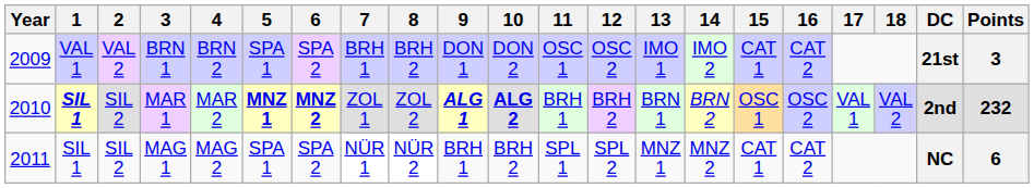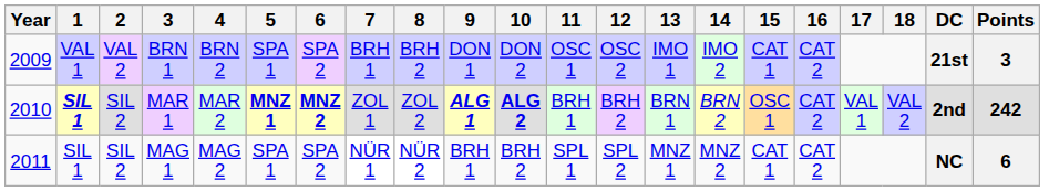MAR 1 | 16: OSC 2 -> CAT 2
MAR 1 | Points: 232 -> 242
